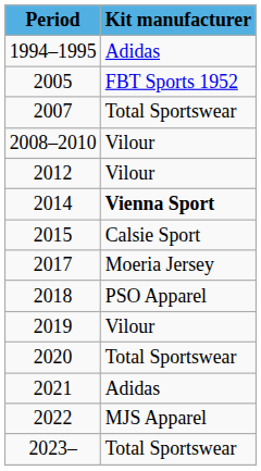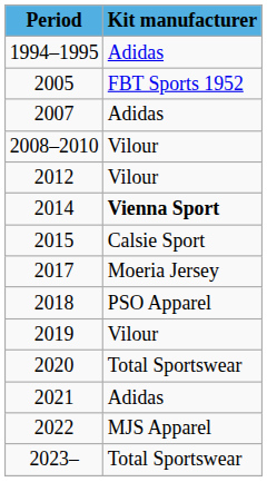2007 | Kit manufacturer: Total Sportswear -> Adidas
